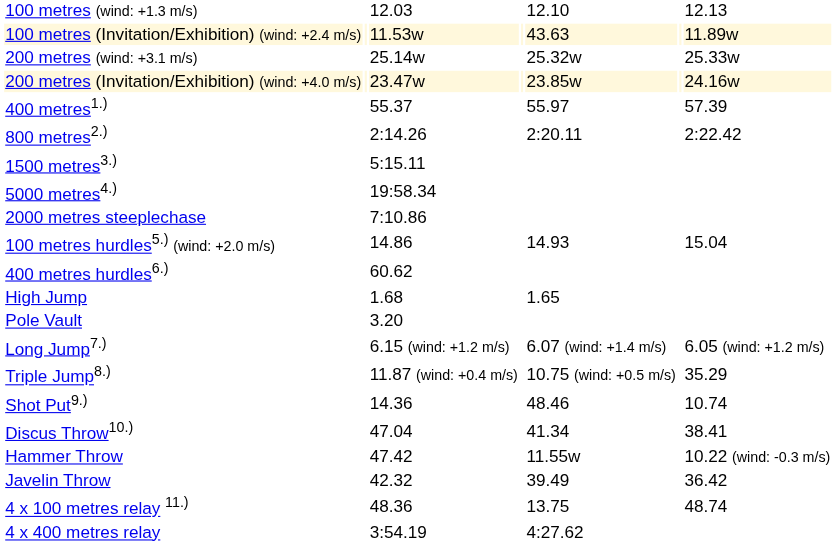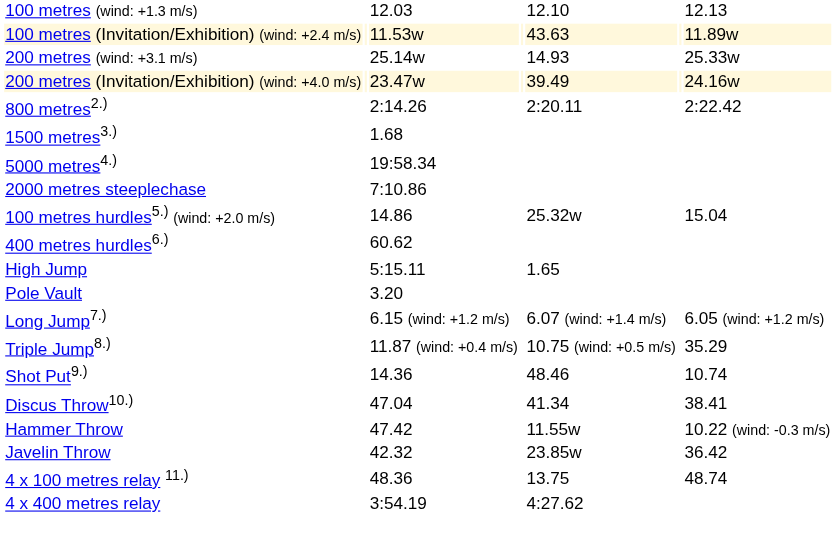200 metres (wind: +3.1 m/s) | column 5: 25.32w -> 14.93
200 metres (Invitation/Exhibition) (wind: +4.0 m/s) | column 5: 23.85w -> 39.49
- row: 400 metres1.) | 55.37 | 55.97 | 57.39
1500 metres3.) | column 3: 5:15.11 -> 1.68
100 metres hurdles5.) (wind: +2.0 m/s) | column 5: 14.93 -> 25.32w
High Jump | column 3: 1.68 -> 5:15.11
Javelin Throw | column 5: 39.49 -> 23.85w
